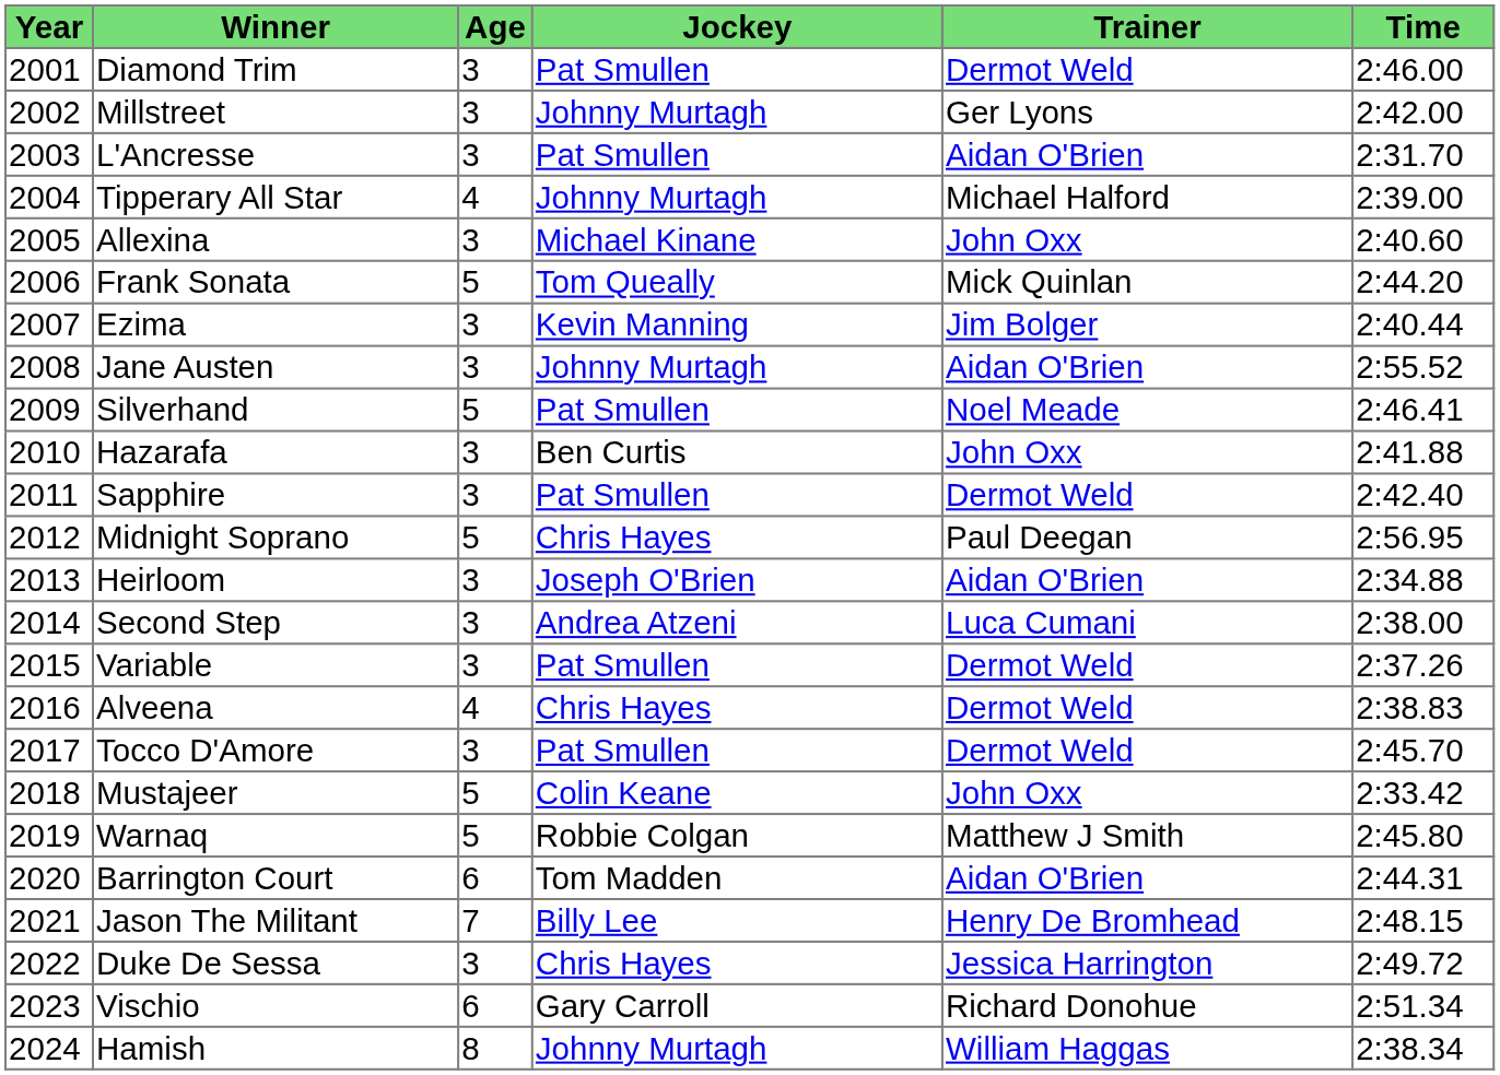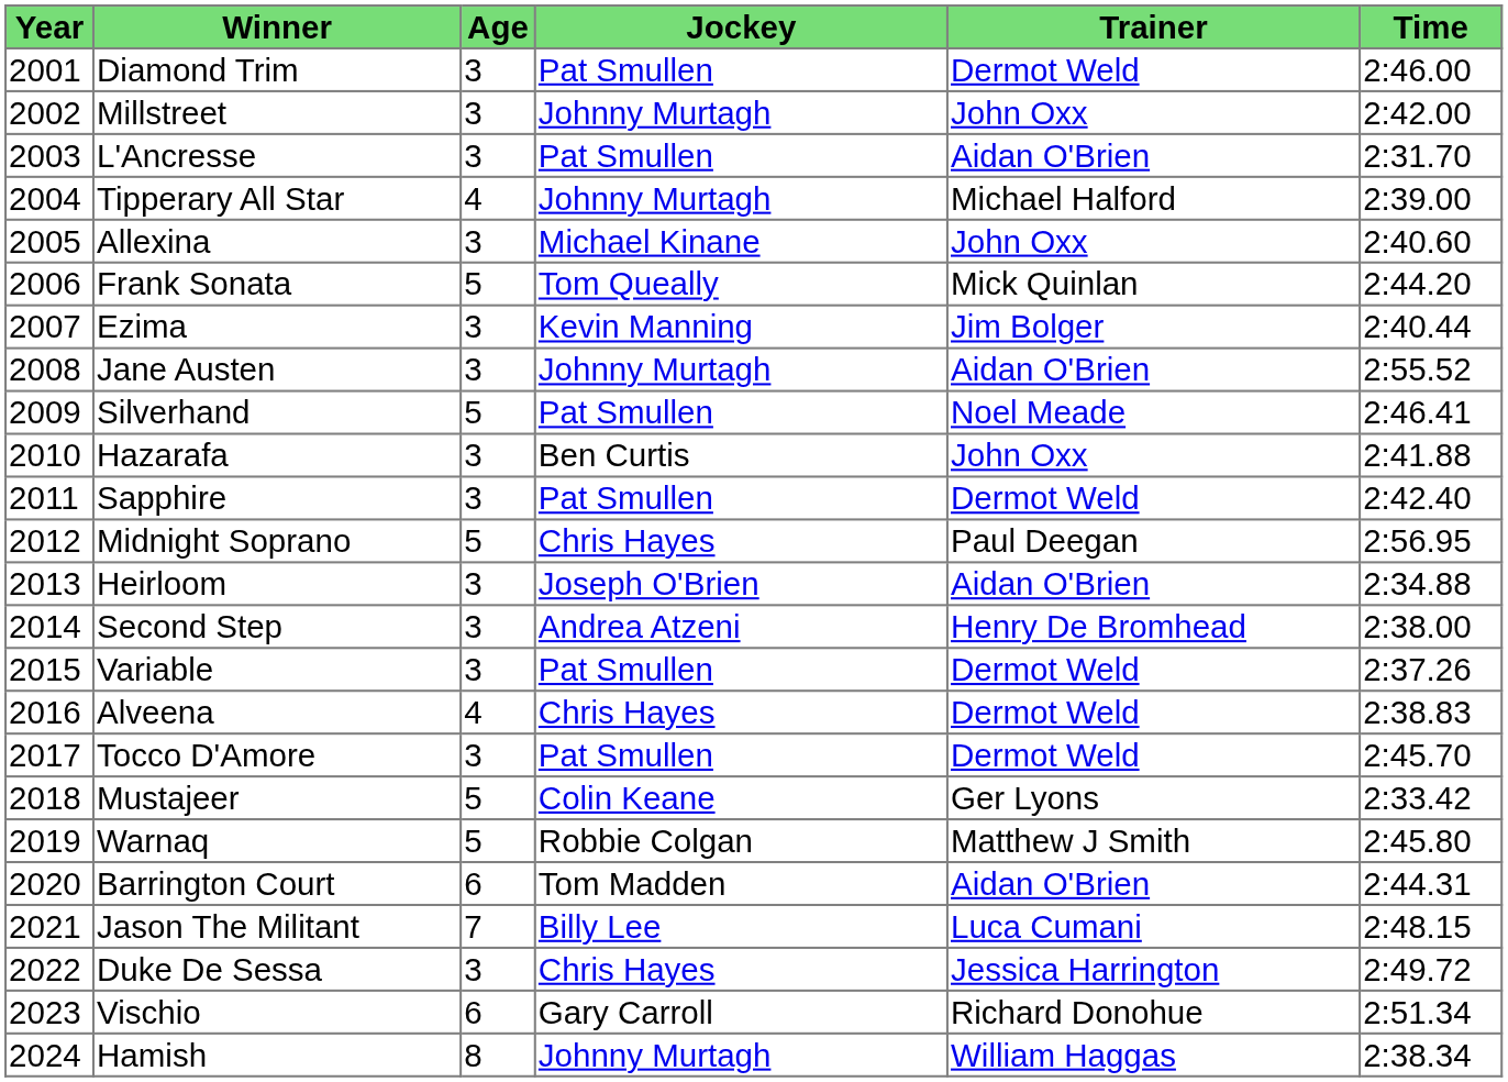Millstreet | Trainer: Ger Lyons -> John Oxx
Second Step | Trainer: Luca Cumani -> Henry De Bromhead
Mustajeer | Trainer: John Oxx -> Ger Lyons
Jason The Militant | Trainer: Henry De Bromhead -> Luca Cumani
